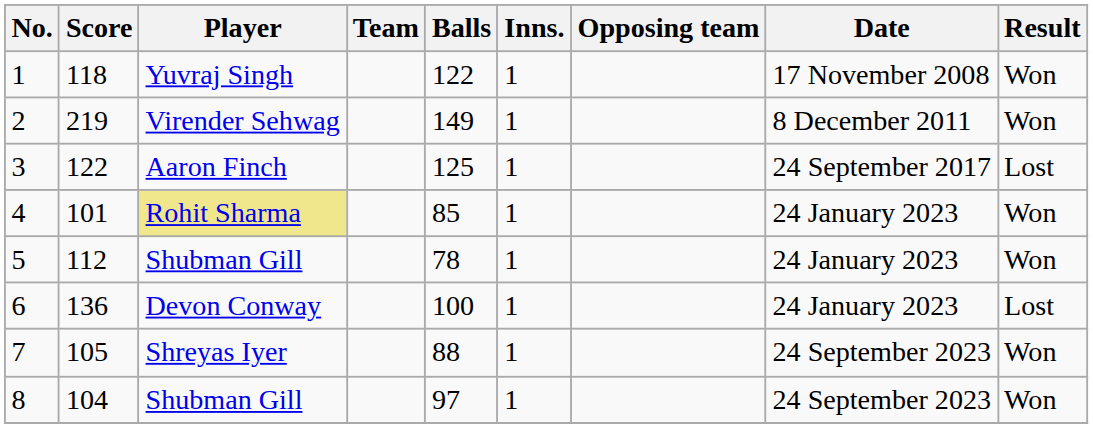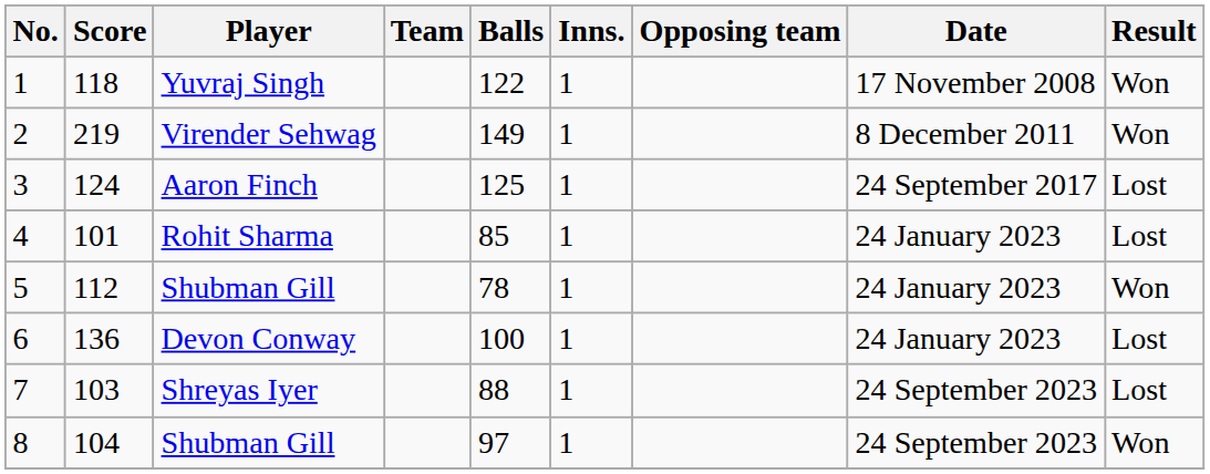3 | Score: 122 -> 124
4 | Player: khaki background -> no background
4 | Result: Won -> Lost
7 | Score: 105 -> 103
7 | Result: Won -> Lost
